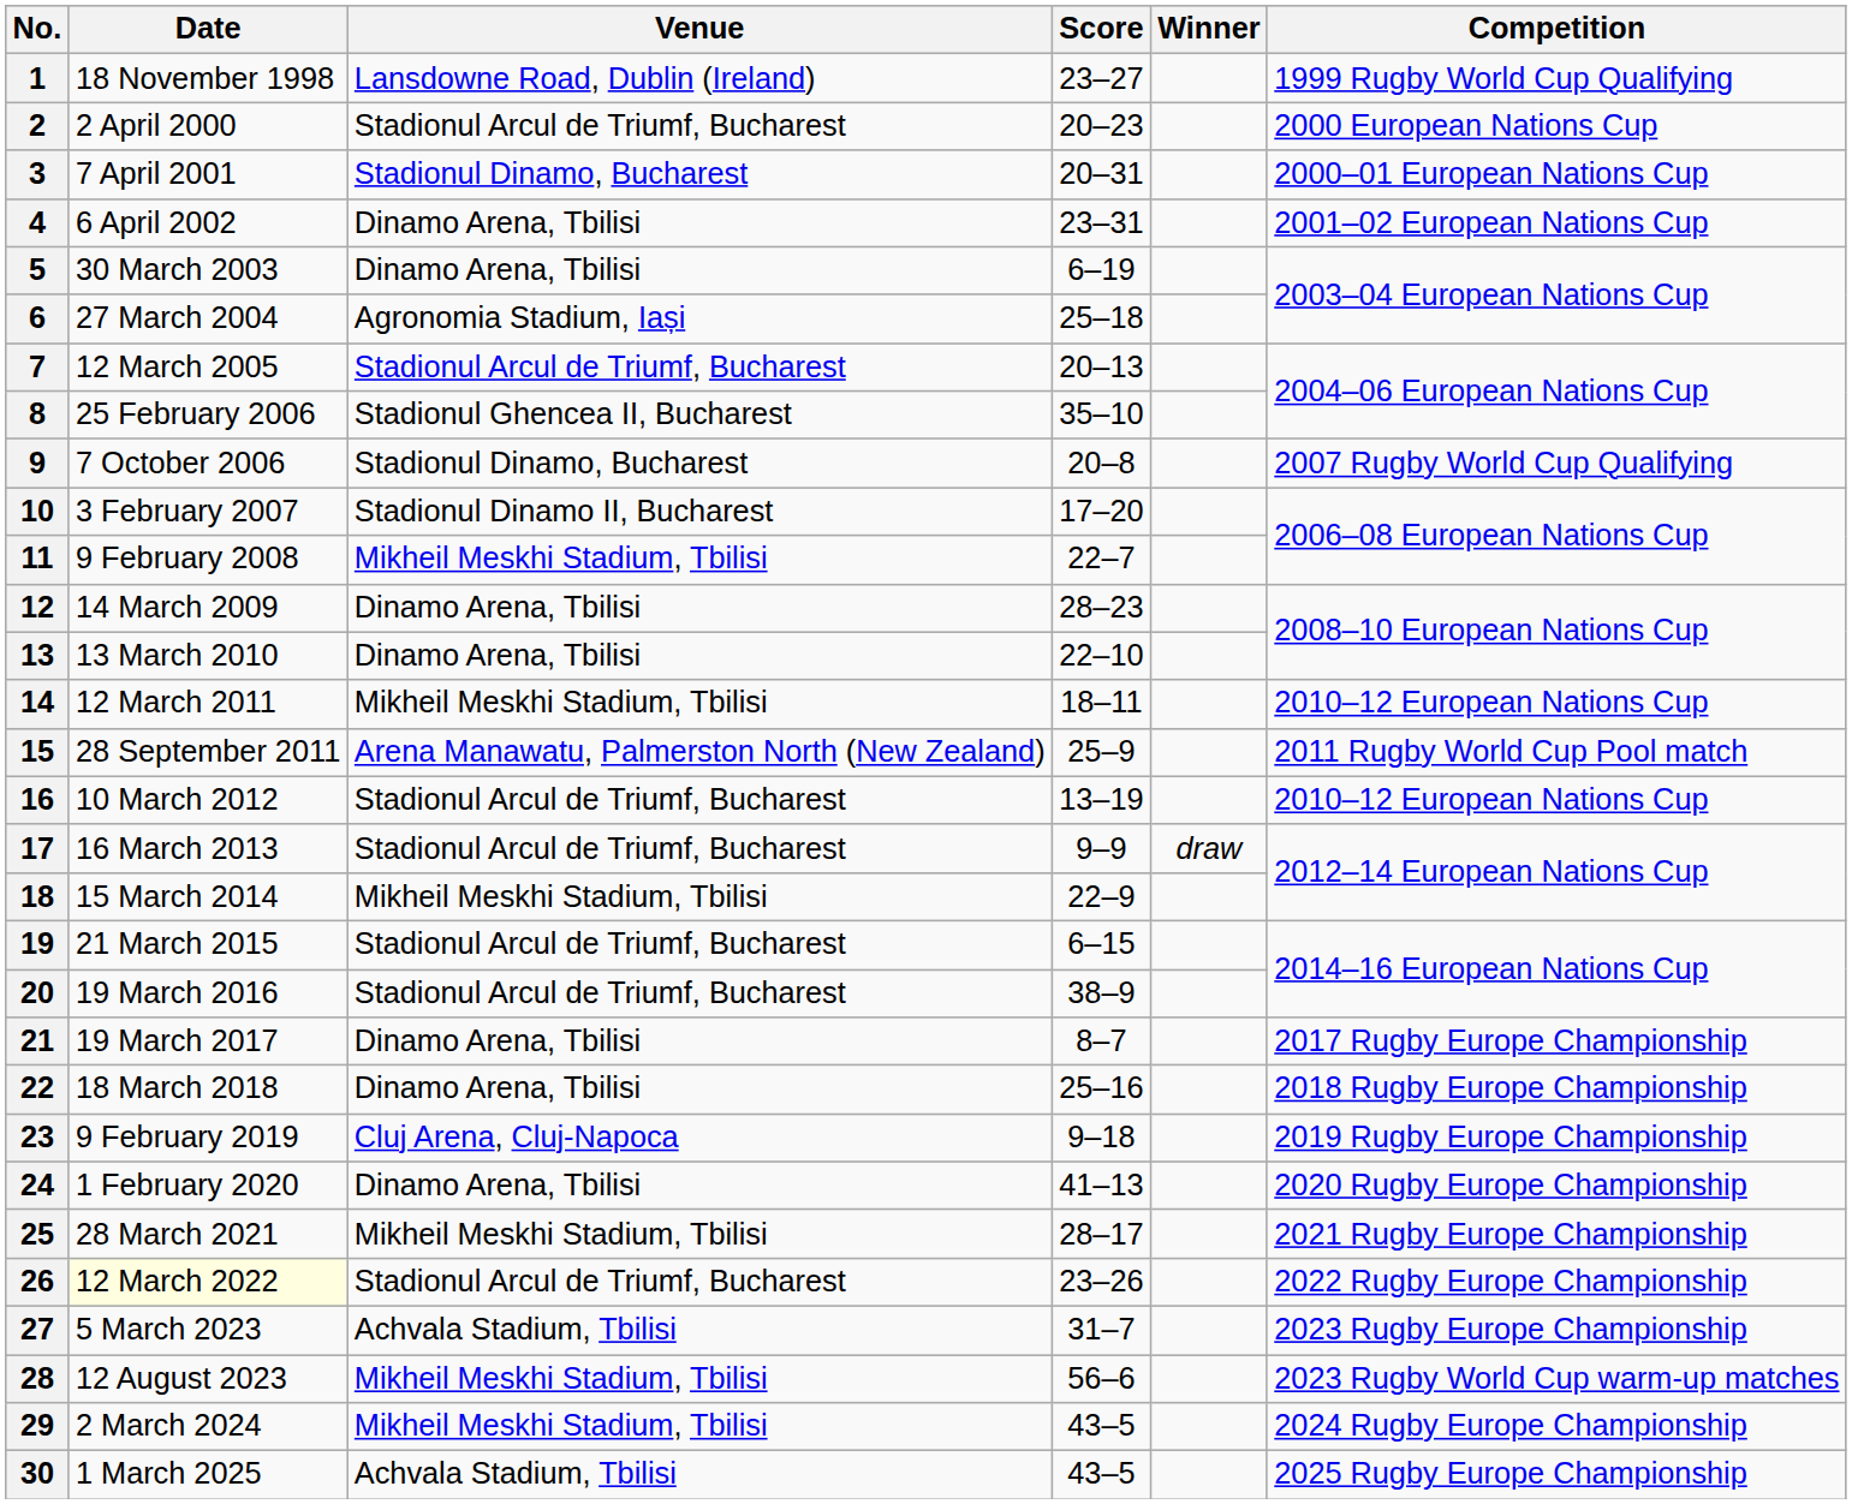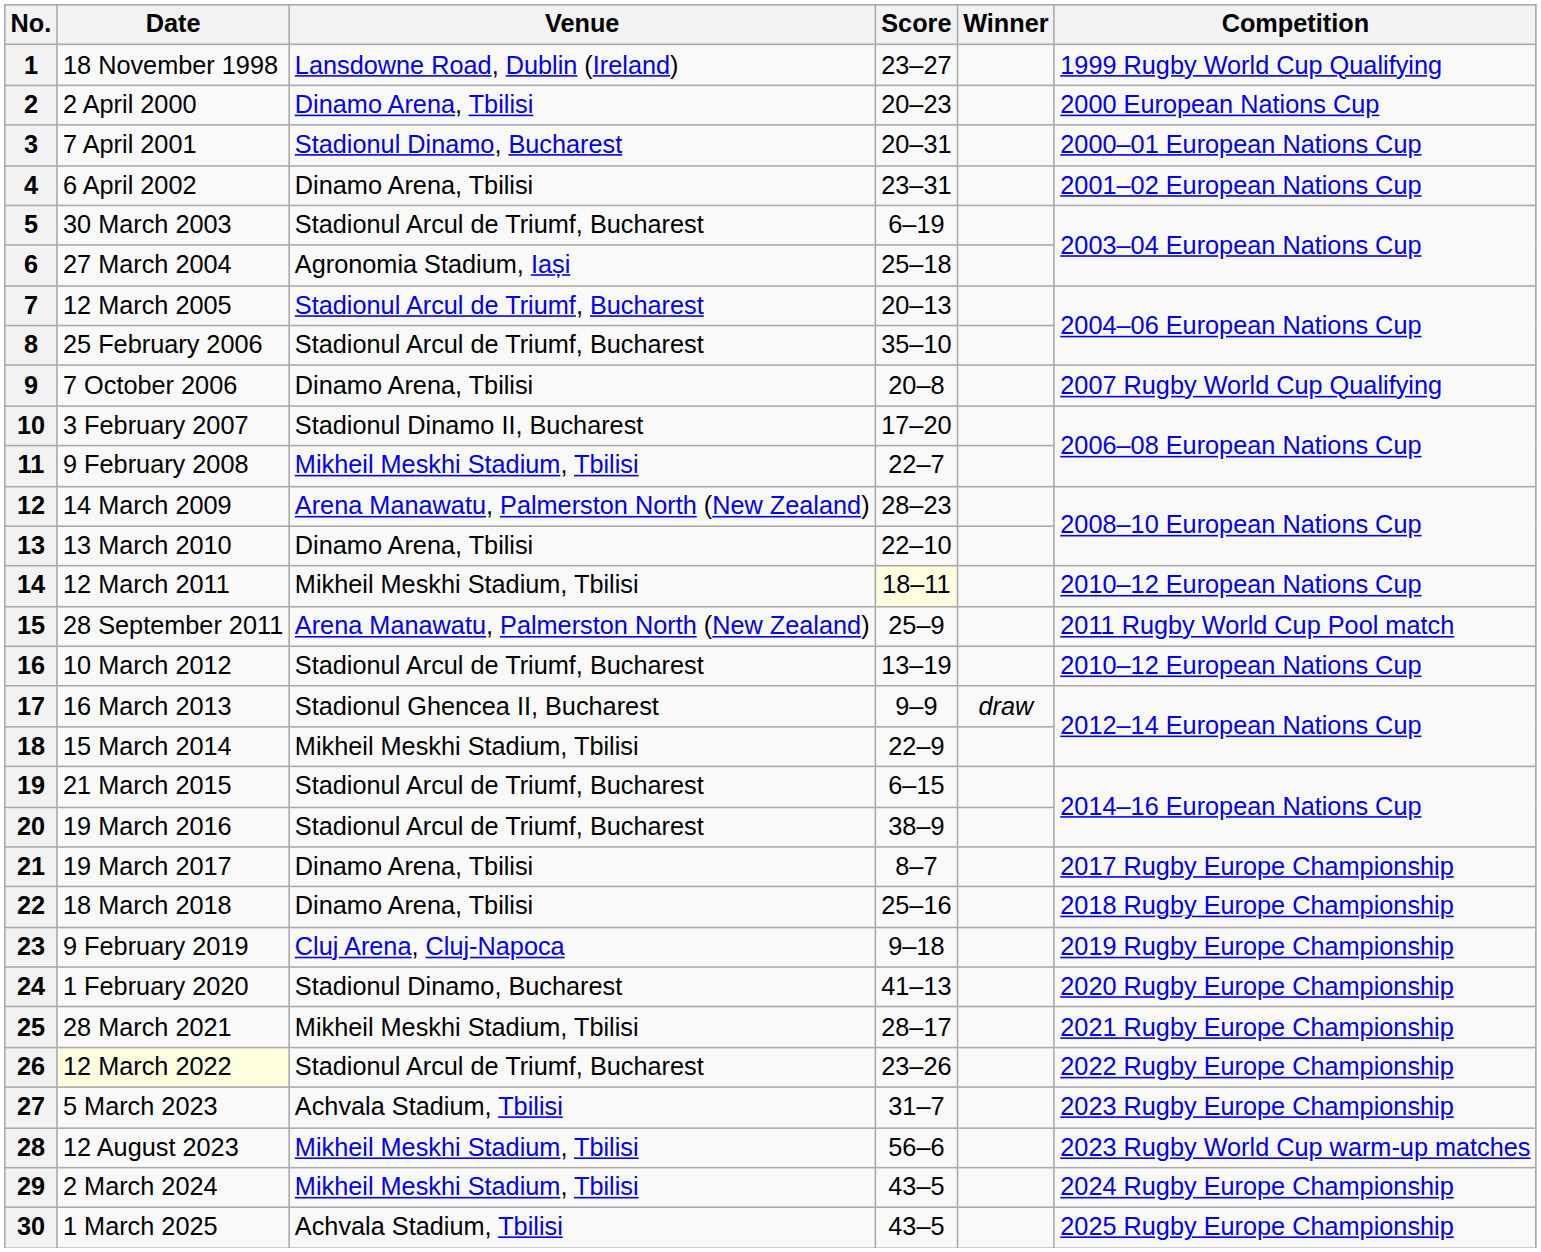2 | Venue: Stadionul Arcul de Triumf, Bucharest -> Dinamo Arena, Tbilisi
5 | Venue: Dinamo Arena, Tbilisi -> Stadionul Arcul de Triumf, Bucharest
8 | Venue: Stadionul Ghencea II, Bucharest -> Stadionul Arcul de Triumf, Bucharest
9 | Venue: Stadionul Dinamo, Bucharest -> Dinamo Arena, Tbilisi
12 | Venue: Dinamo Arena, Tbilisi -> Arena Manawatu, Palmerston North (New Zealand)
14 | Score: no background -> lightyellow background
17 | Venue: Stadionul Arcul de Triumf, Bucharest -> Stadionul Ghencea II, Bucharest
24 | Venue: Dinamo Arena, Tbilisi -> Stadionul Dinamo, Bucharest
